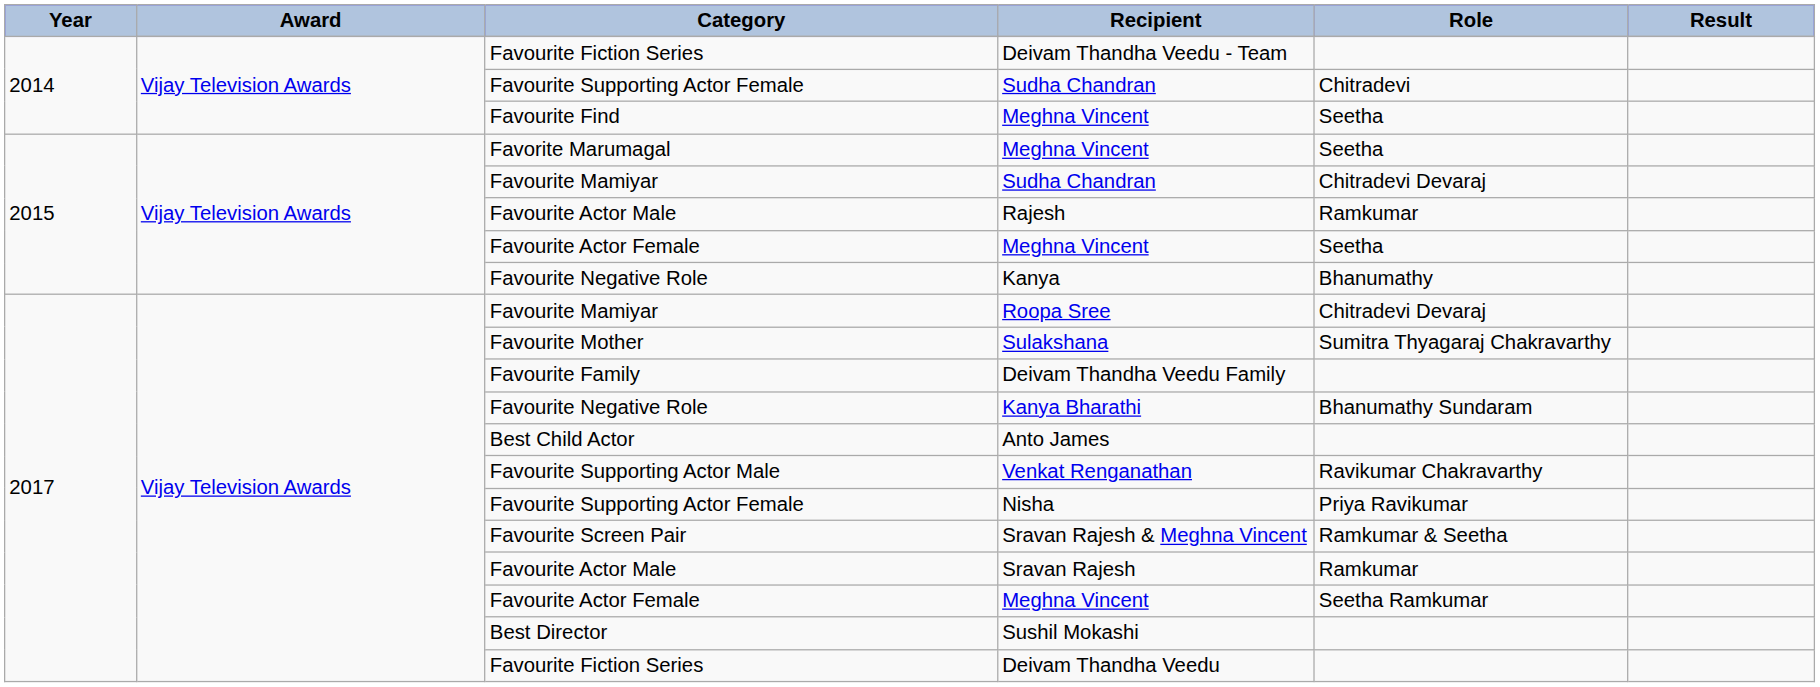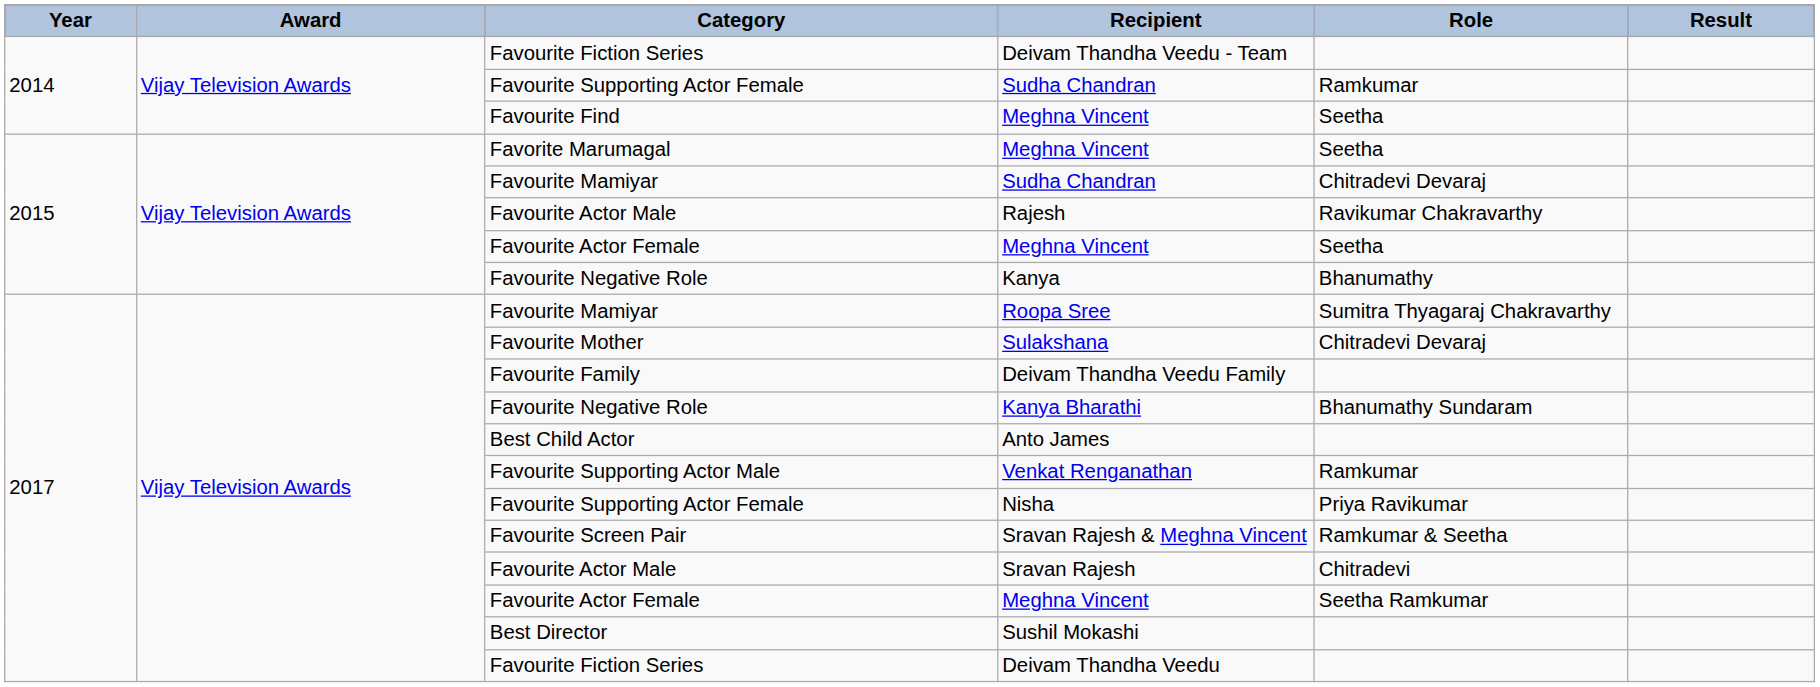Favourite Supporting Actor Female / Sudha Chandran | Role: Chitradevi -> Ramkumar
Rajesh | Role: Ramkumar -> Ravikumar Chakravarthy
Roopa Sree | Role: Chitradevi Devaraj -> Sumitra Thyagaraj Chakravarthy
Sulakshana | Role: Sumitra Thyagaraj Chakravarthy -> Chitradevi Devaraj
Venkat Renganathan | Role: Ravikumar Chakravarthy -> Ramkumar
Sravan Rajesh | Role: Ramkumar -> Chitradevi
